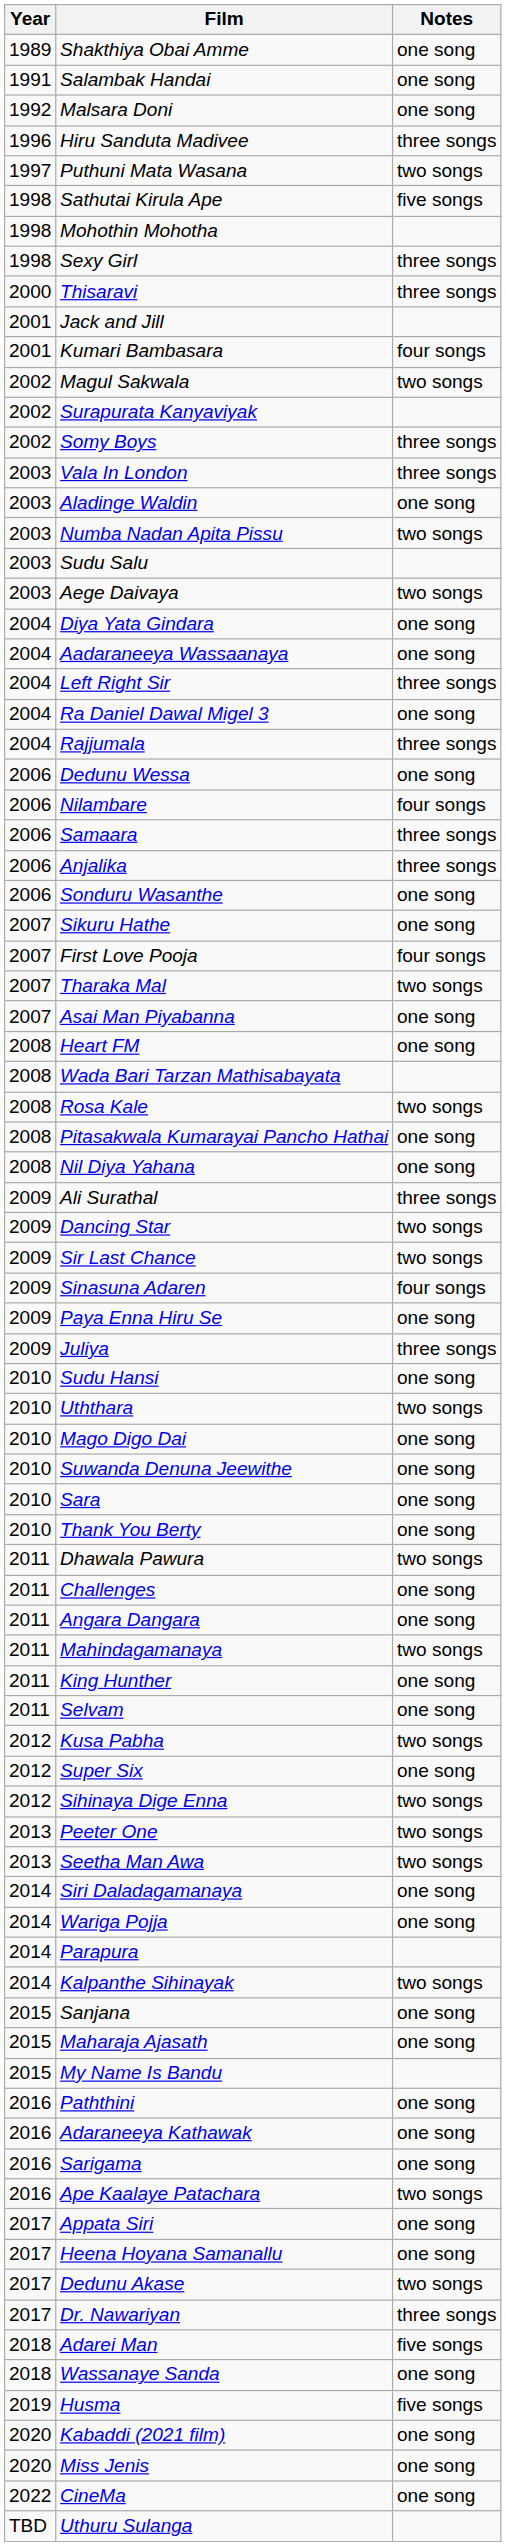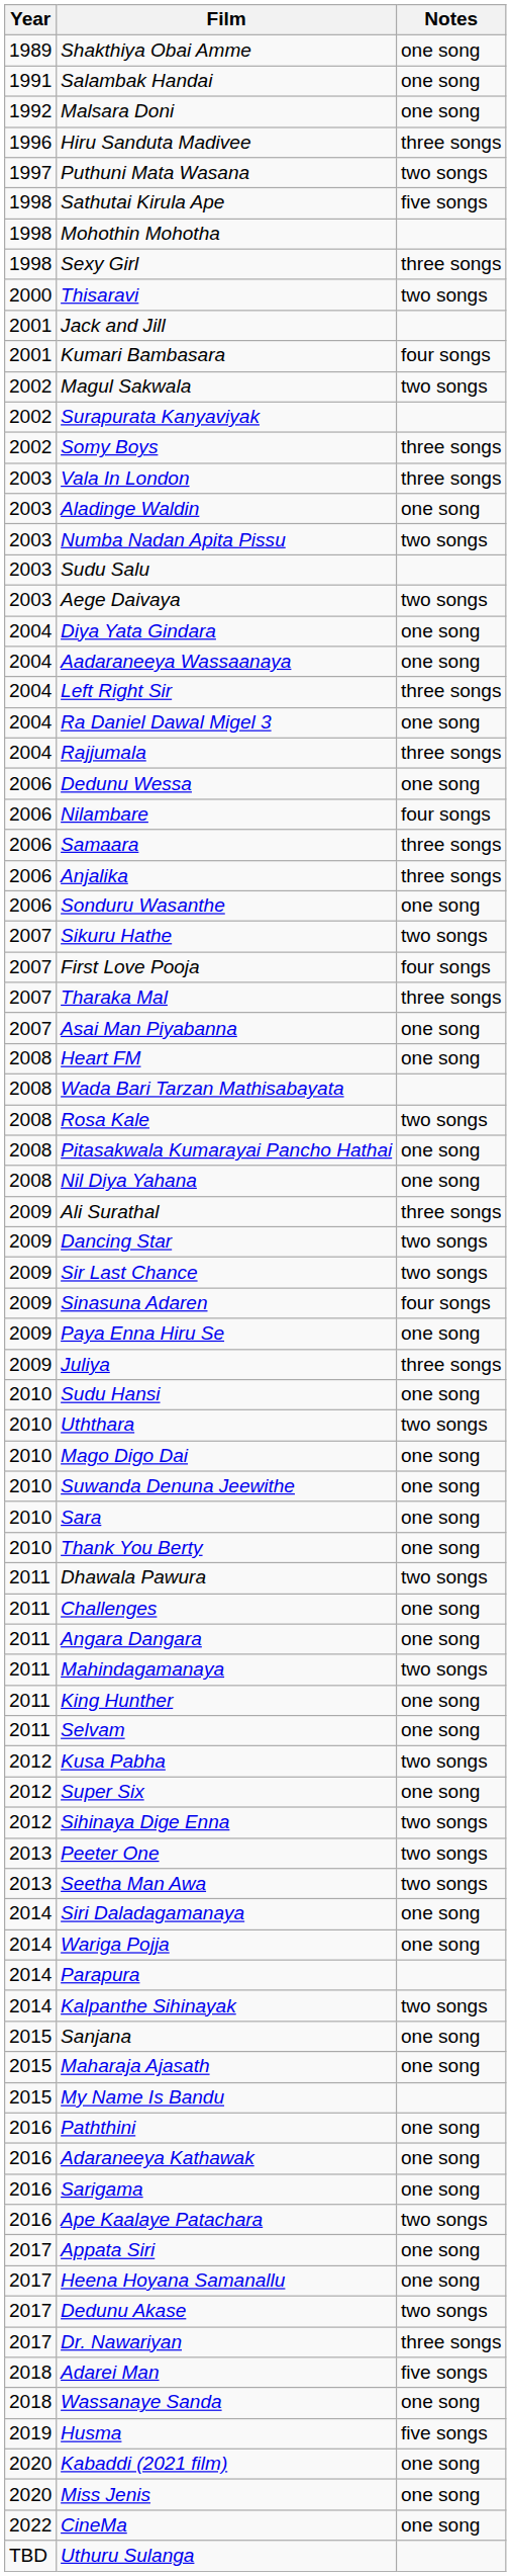Thisaravi | Notes: three songs -> two songs
Sikuru Hathe | Notes: one song -> two songs
Tharaka Mal | Notes: two songs -> three songs
